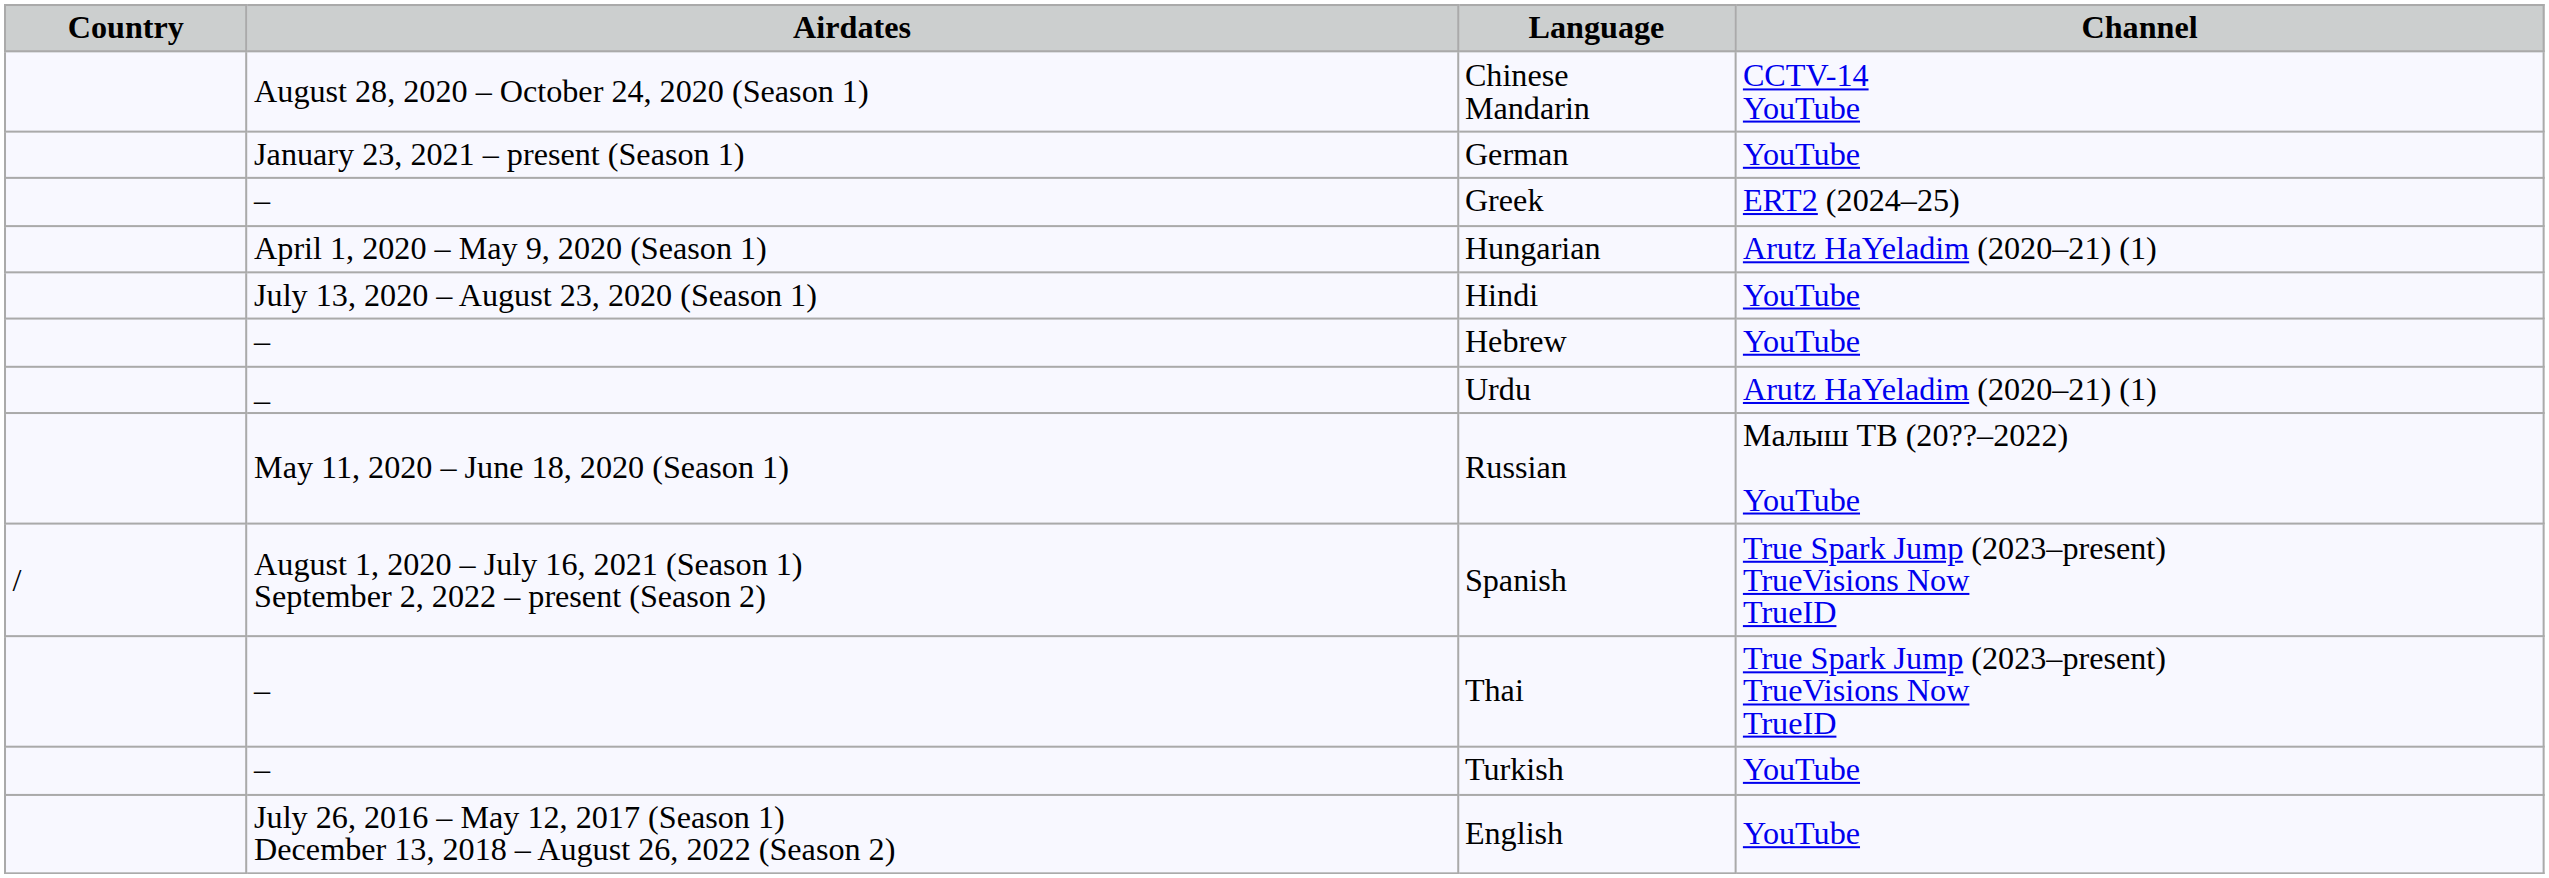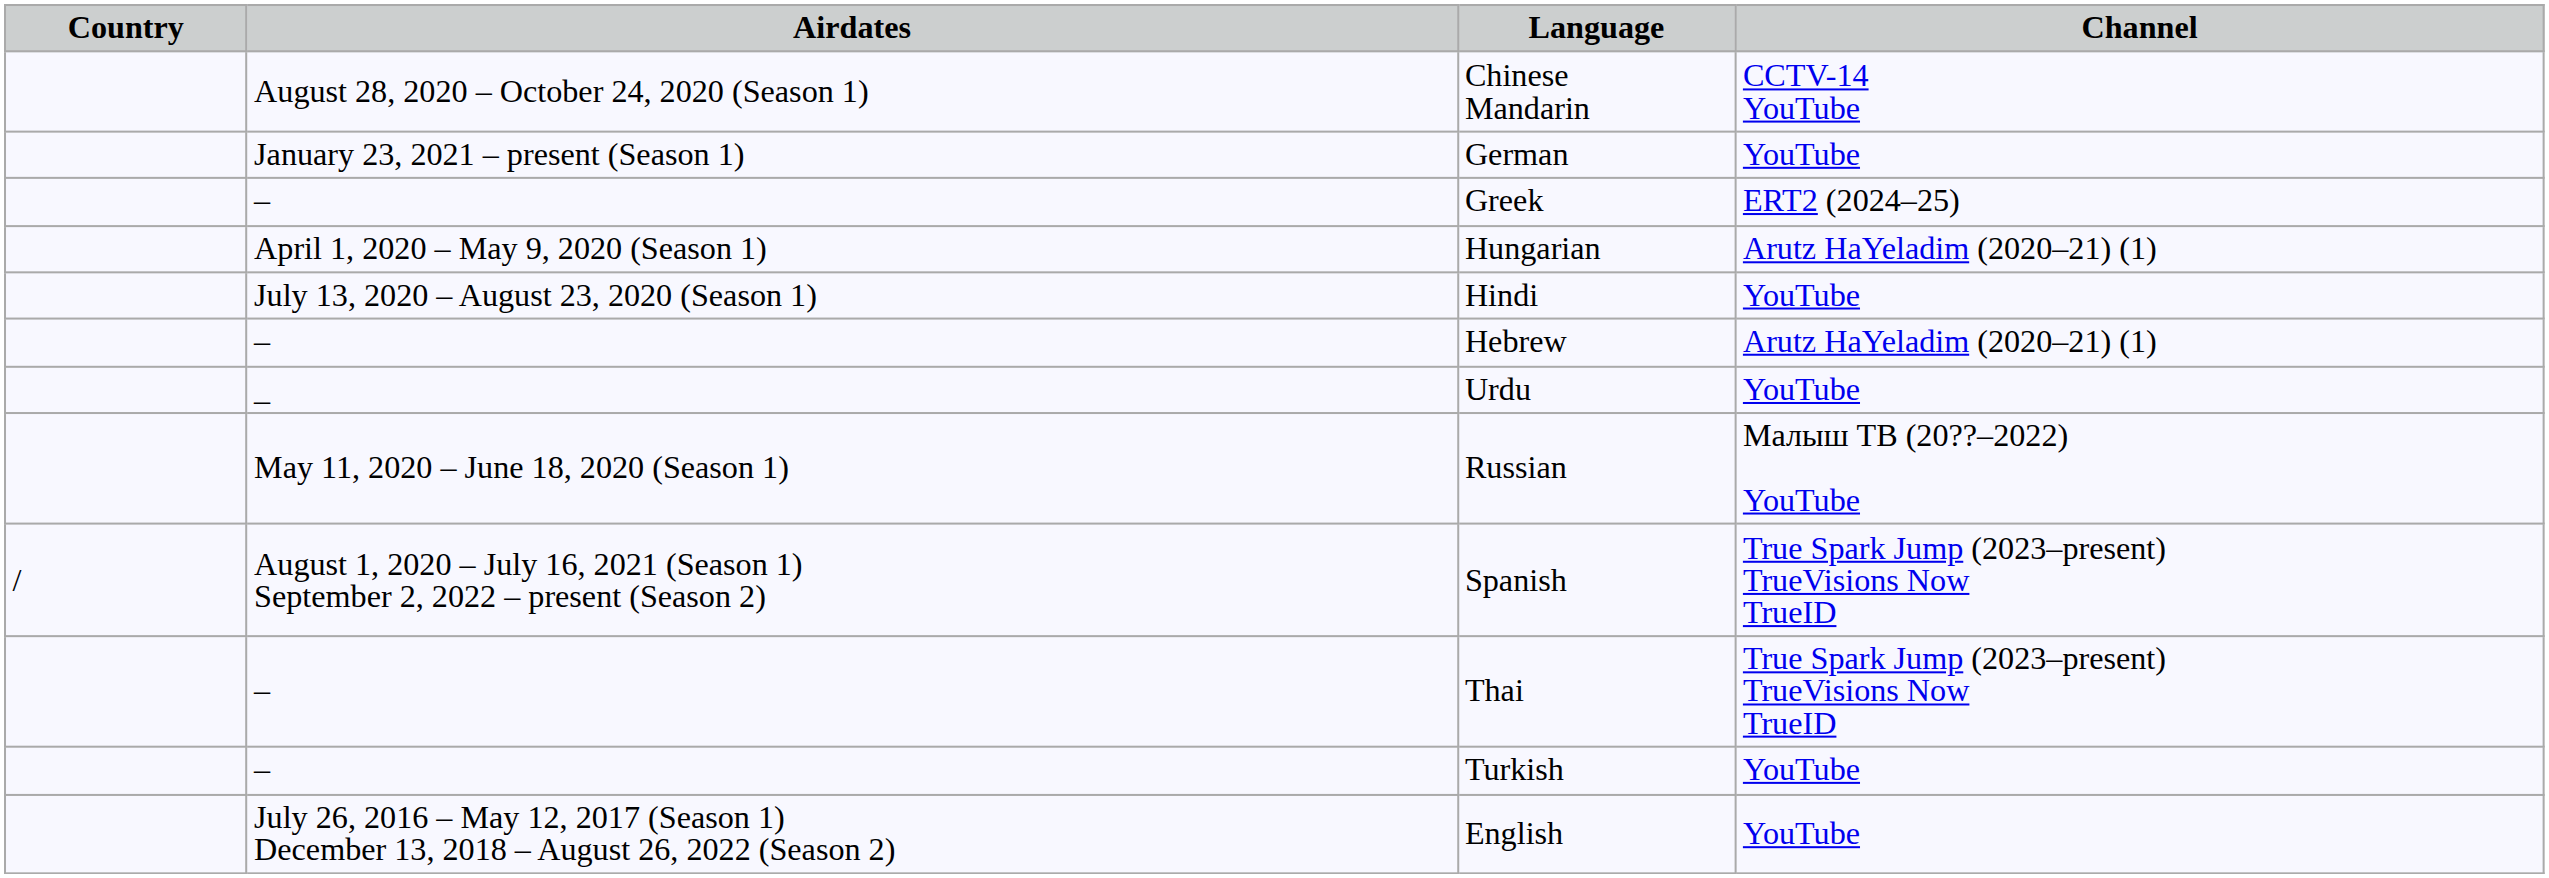Hebrew | Channel: YouTube -> Arutz HaYeladim (2020–21) (1)
Urdu | Channel: Arutz HaYeladim (2020–21) (1) -> YouTube
